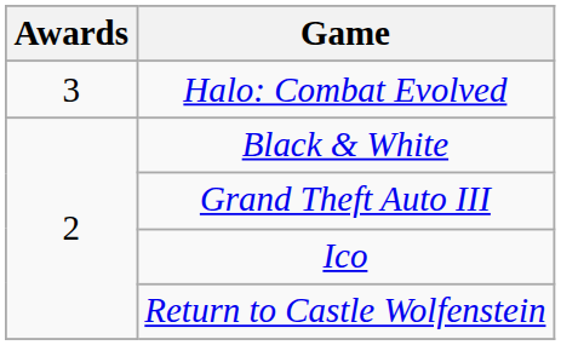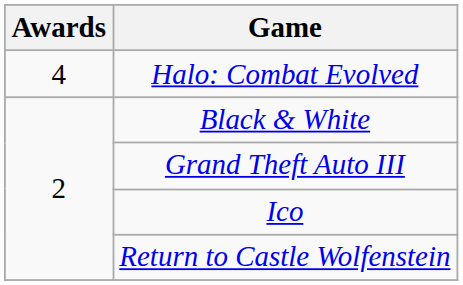Halo: Combat Evolved | Awards: 3 -> 4
